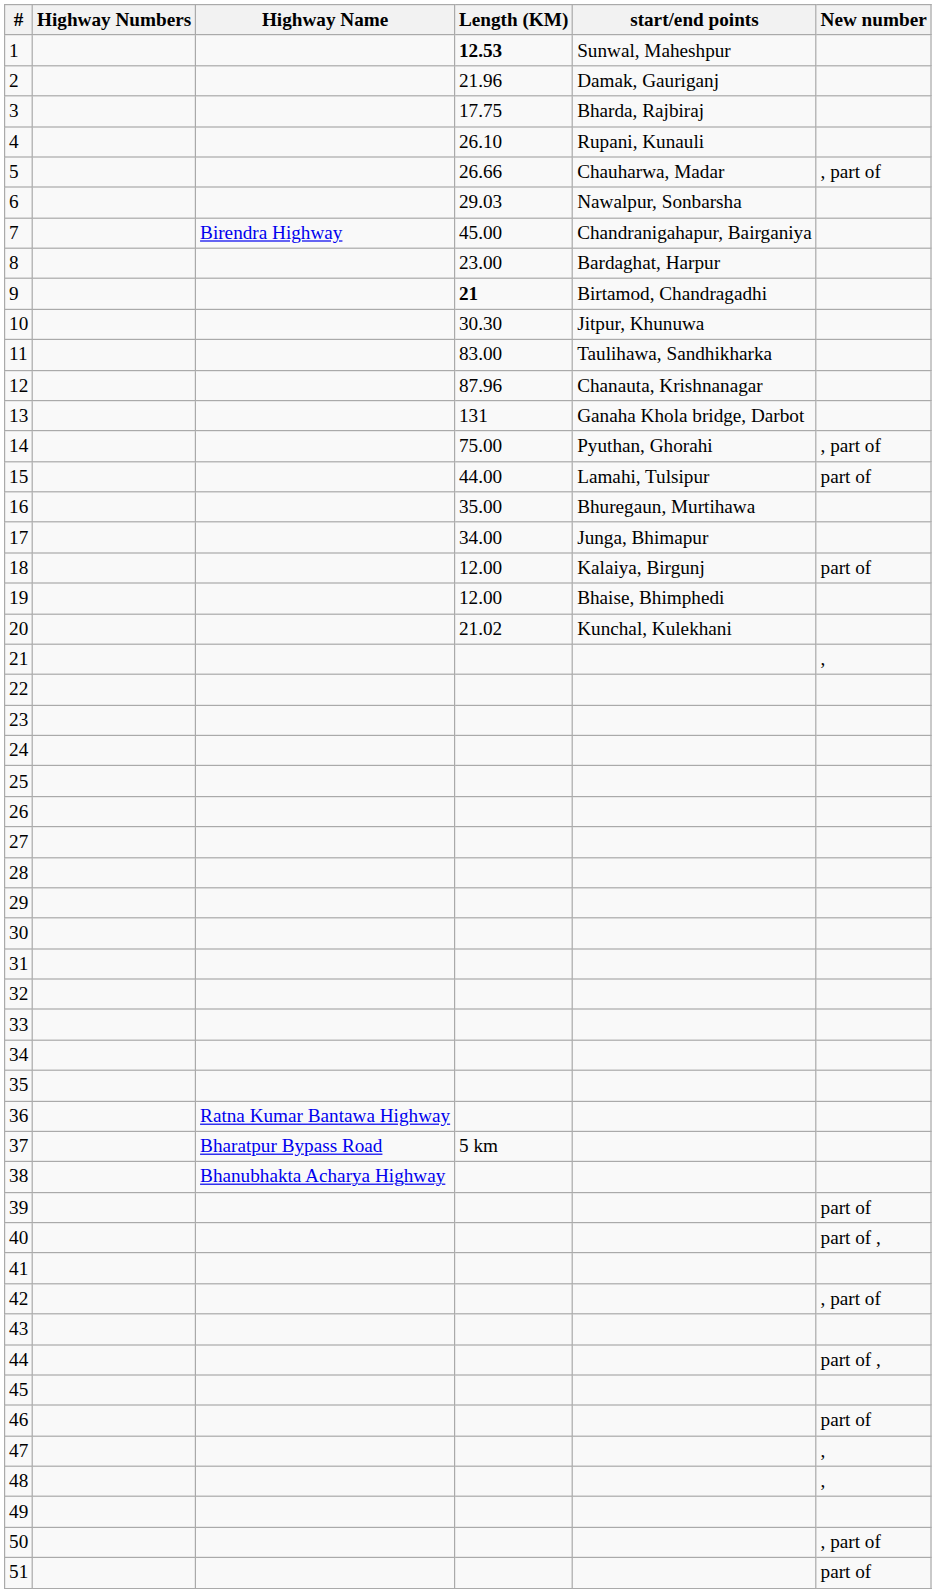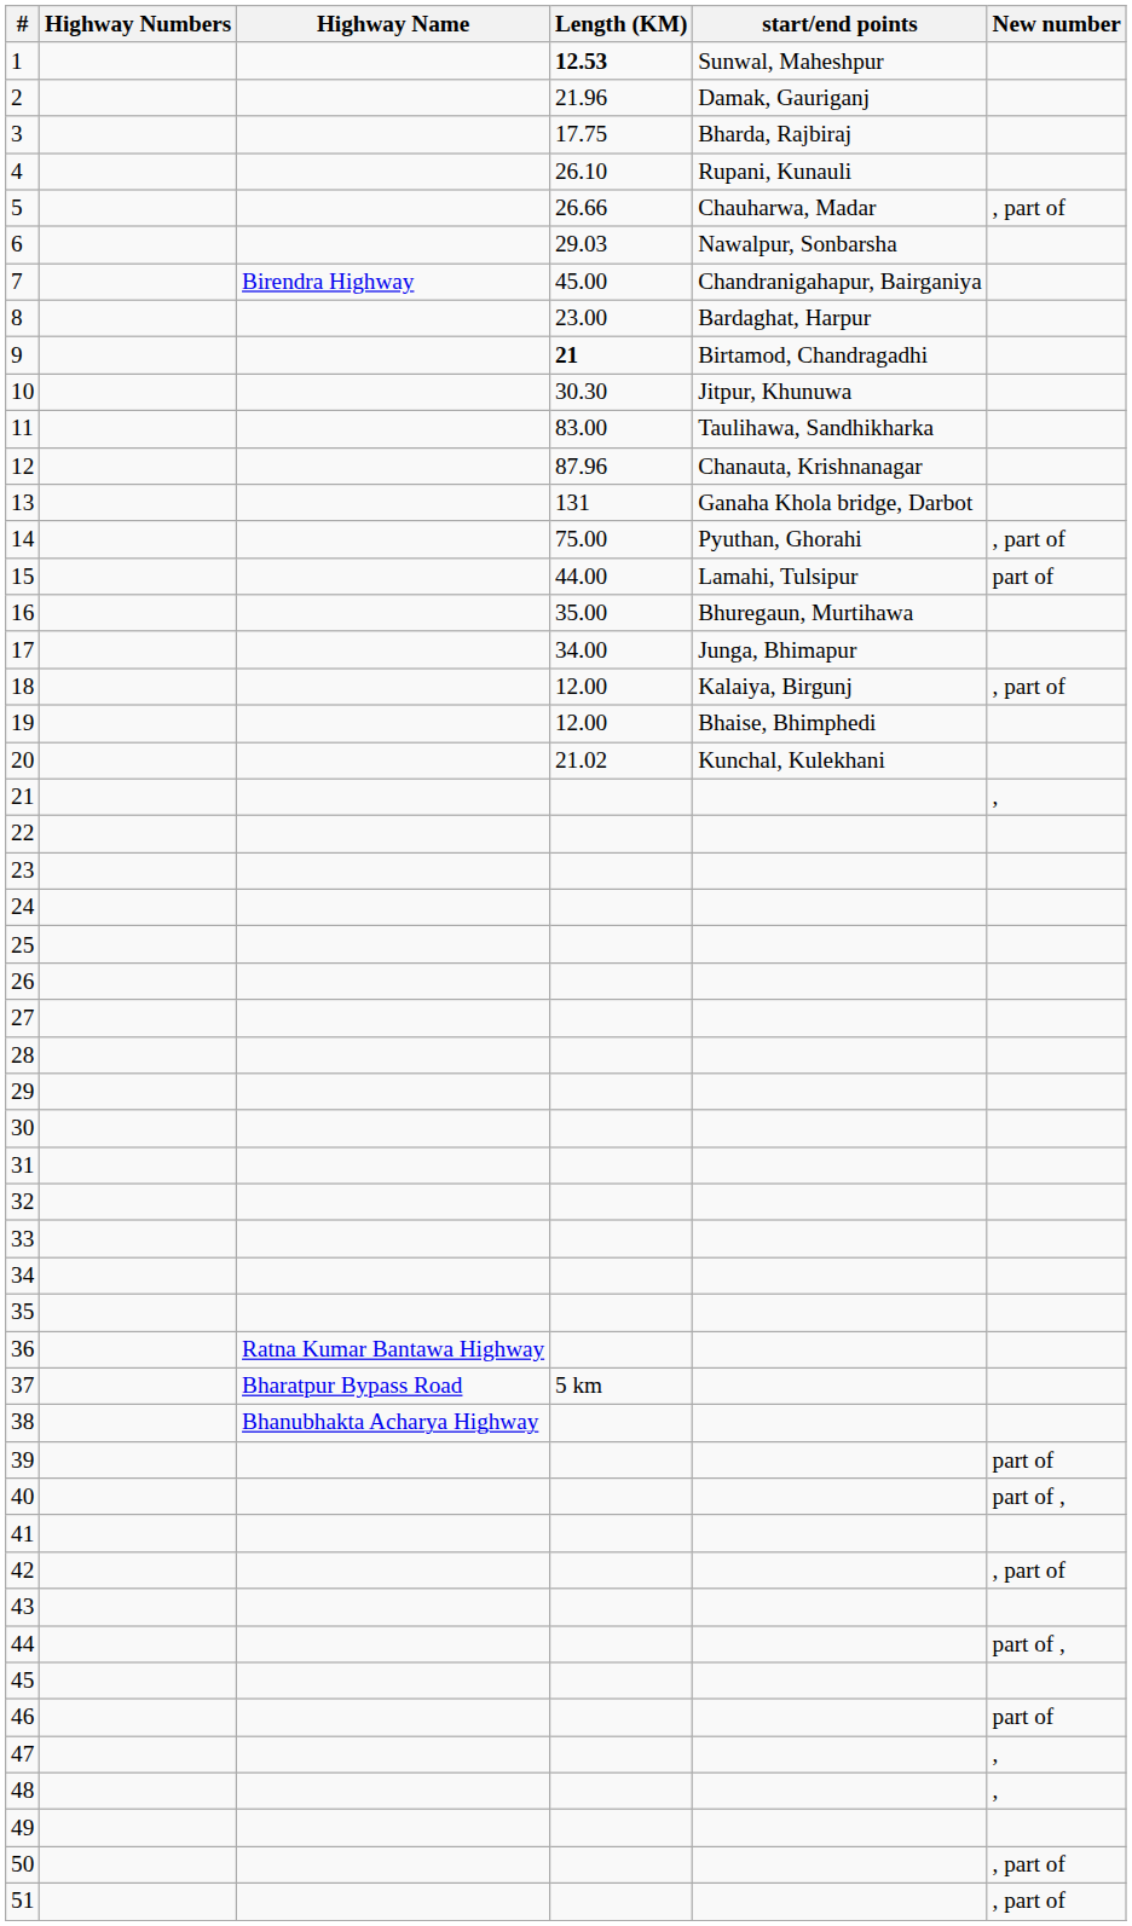18 | New number: part of -> , part of
51 | New number: part of -> , part of
